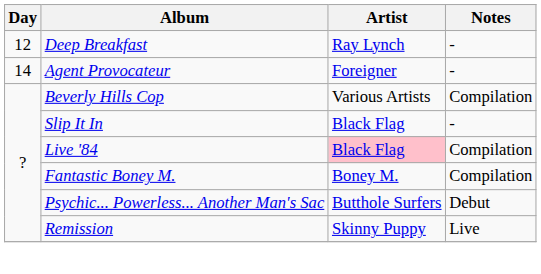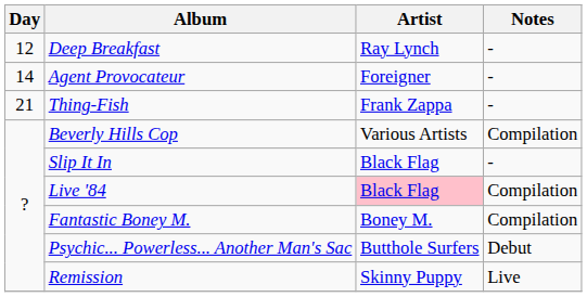+ row: 21 | Thing-Fish | Frank Zappa | -
